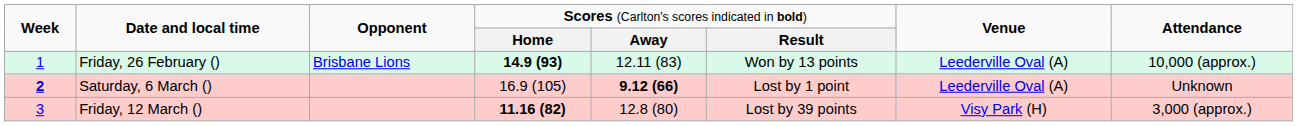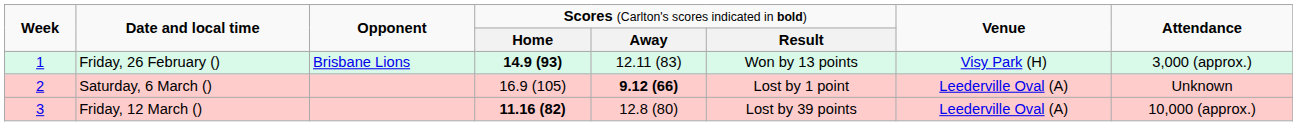Friday, 26 February () | column 7: Leederville Oval (A) -> Visy Park (H)
Friday, 26 February () | column 8: 10,000 (approx.) -> 3,000 (approx.)
Saturday, 6 March () | column 1: bold -> normal
Friday, 12 March () | column 7: Visy Park (H) -> Leederville Oval (A)
Friday, 12 March () | column 8: 3,000 (approx.) -> 10,000 (approx.)
